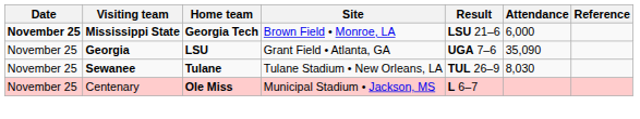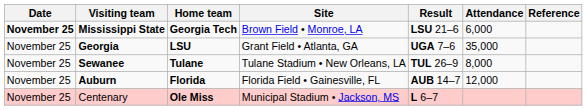Georgia | Attendance: 35,090 -> 35,000
Sewanee | Attendance: 8,030 -> 8,000
+ row: November 25 | Auburn | Florida | Florida Field • Gainesville, FL | AUB 14–7 | 12,000
